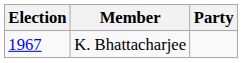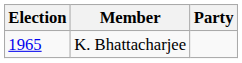K. Bhattacharjee | Election: 1967 -> 1965
